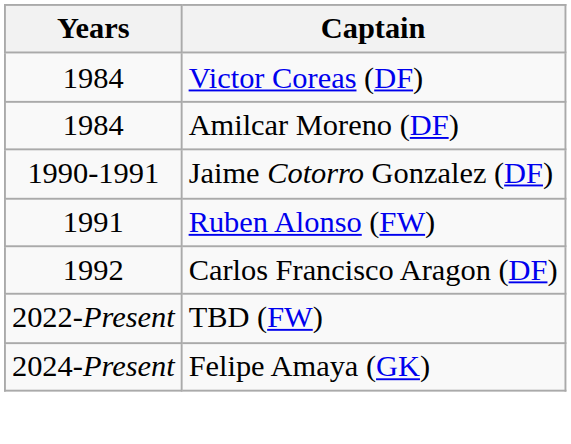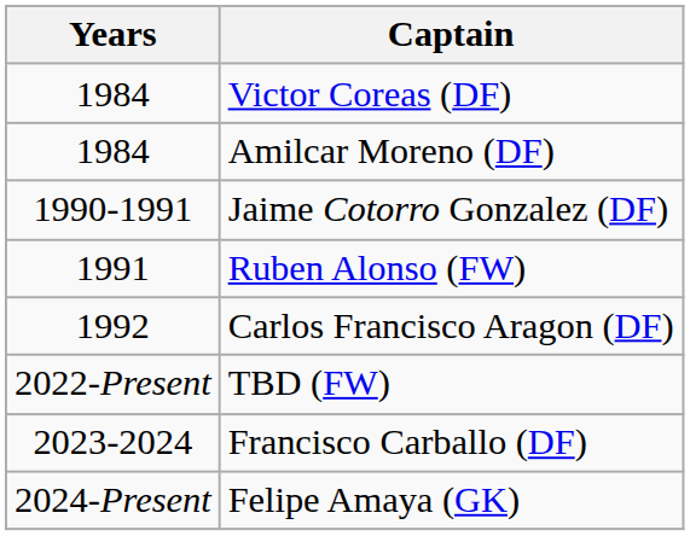+ row: 2023-2024 | Francisco Carballo (DF)
